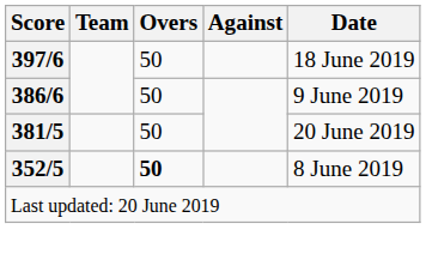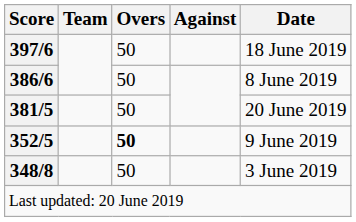386/6 | Date: 9 June 2019 -> 8 June 2019
352/5 | Date: 8 June 2019 -> 9 June 2019
+ row: 348/8 | 50 | 3 June 2019
